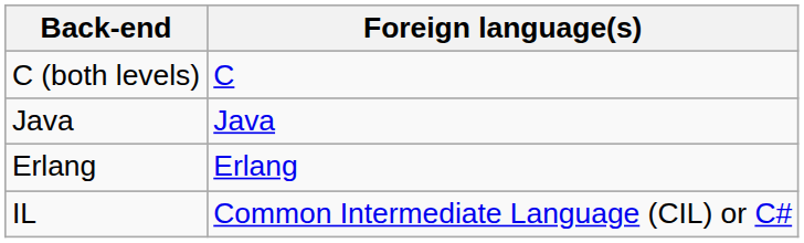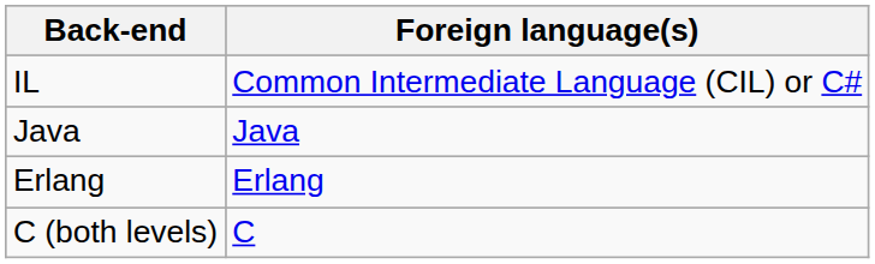rows swapped: C (both levels) <-> IL
